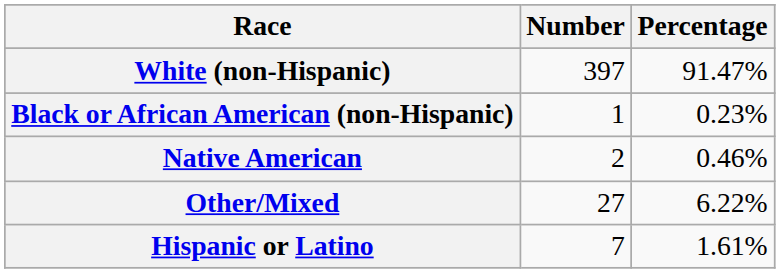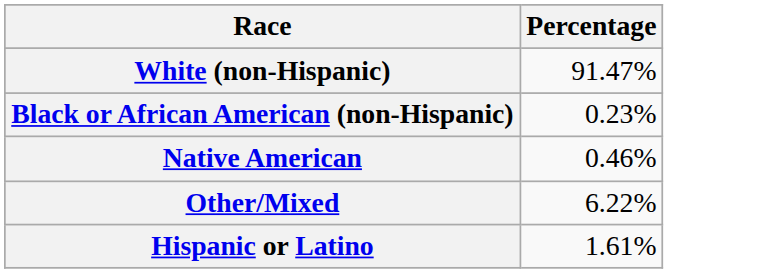- column: Number | 397 | 1 | 2 | 27 | 7
